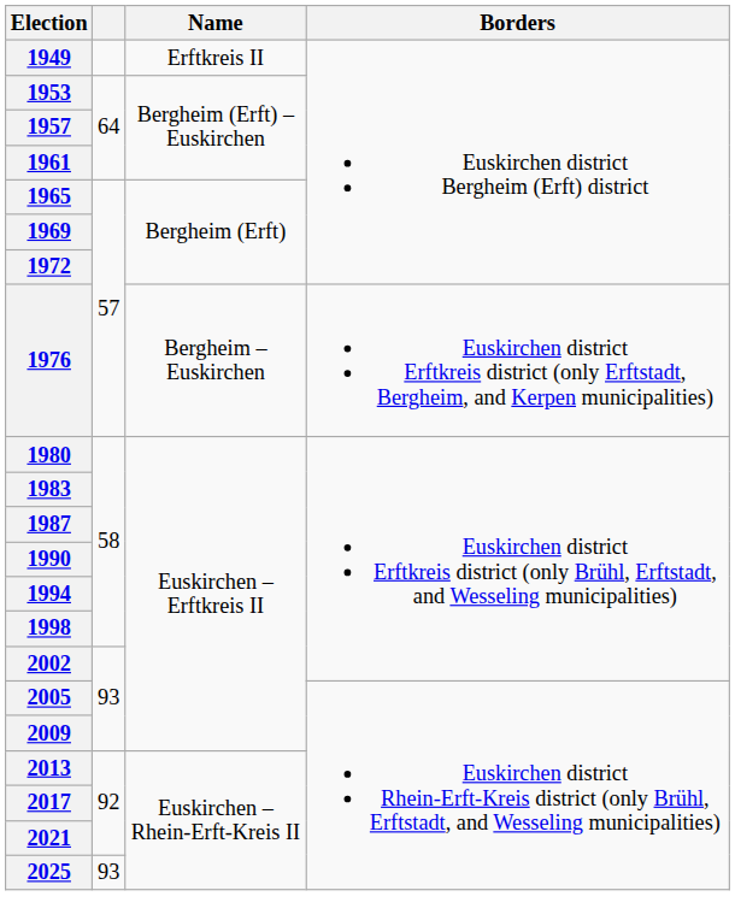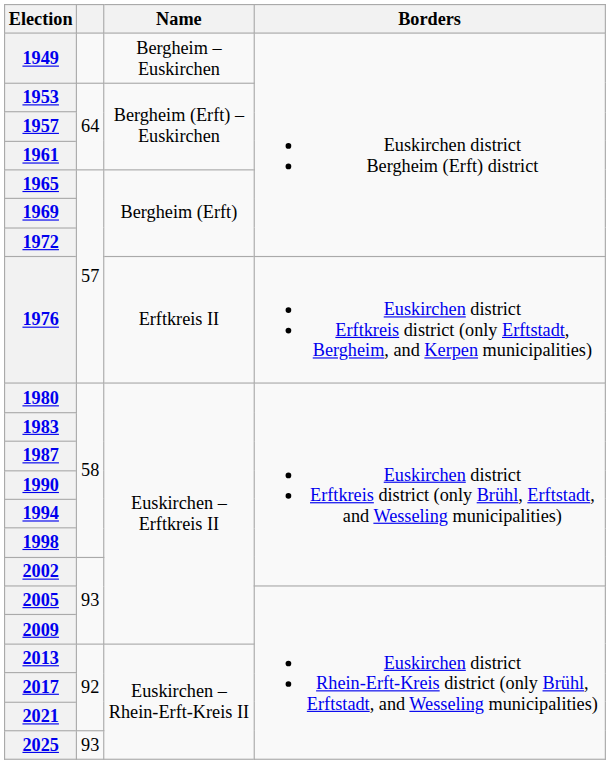1949 | Name: Erftkreis II -> Bergheim – Euskirchen
1976 | Name: Bergheim – Euskirchen -> Erftkreis II
